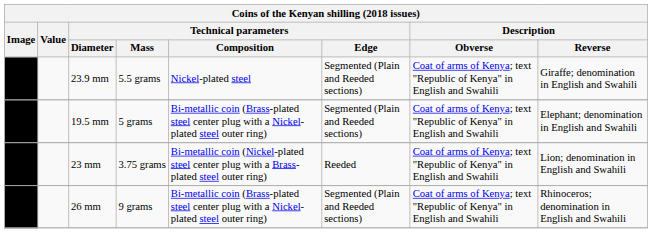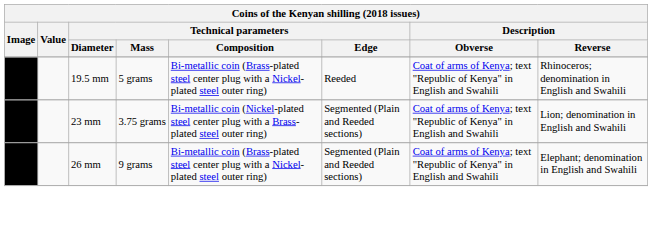- row: 23.9 mm | 5.5 grams | Nickel-plated steel | Segmented (Plain and Reeded sections) | Coat of arms of Kenya; text "Republic of Kenya" in English and Swahili | Giraffe; denomination in English and Swahili
19.5 mm | Technical parameters / Edge: Segmented (Plain and Reeded sections) -> Reeded
19.5 mm | Description / Reverse: Elephant; denomination in English and Swahili -> Rhinoceros; denomination in English and Swahili
23 mm | Technical parameters / Edge: Reeded -> Segmented (Plain and Reeded sections)
26 mm | Description / Reverse: Rhinoceros; denomination in English and Swahili -> Elephant; denomination in English and Swahili
